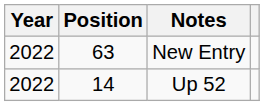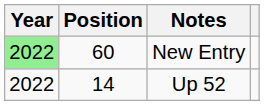New Entry | Year: no background -> lightgreen background
New Entry | Position: 63 -> 60
